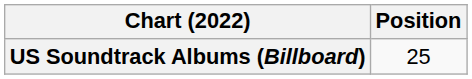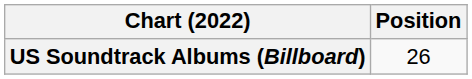US Soundtrack Albums (Billboard) | Position: 25 -> 26
